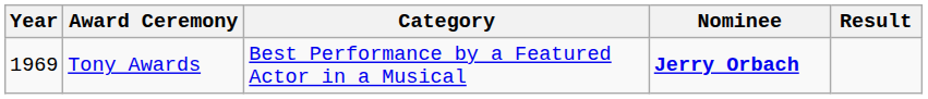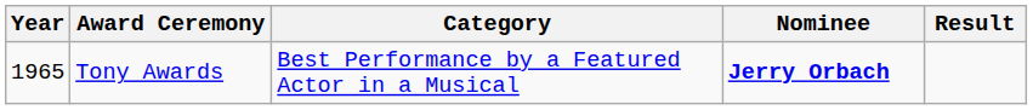Tony Awards | Year: 1969 -> 1965
